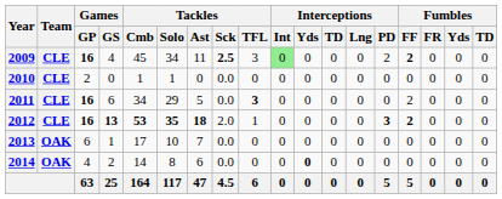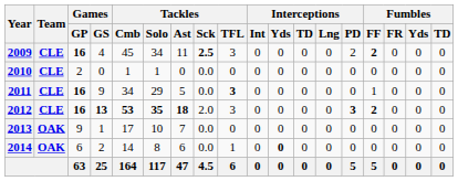2009 | Interceptions / Int: lightgreen background -> no background
2011 | Games / GS: 6 -> 9
2011 | Fumbles / FF: 2 -> 1
2012 | Tackles / TFL: 1 -> 3
2013 | Games / GP: 6 -> 9
2014 | Games / GP: 4 -> 6
2014 | Tackles / TFL: 0 -> 1
